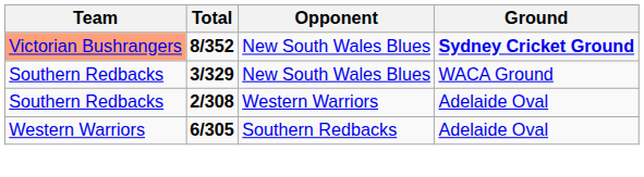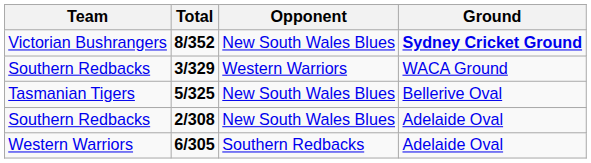8/352 | Team: lightsalmon background -> no background
3/329 | Opponent: New South Wales Blues -> Western Warriors
+ row: Tasmanian Tigers | 5/325 | New South Wales Blues | Bellerive Oval
2/308 | Opponent: Western Warriors -> New South Wales Blues
